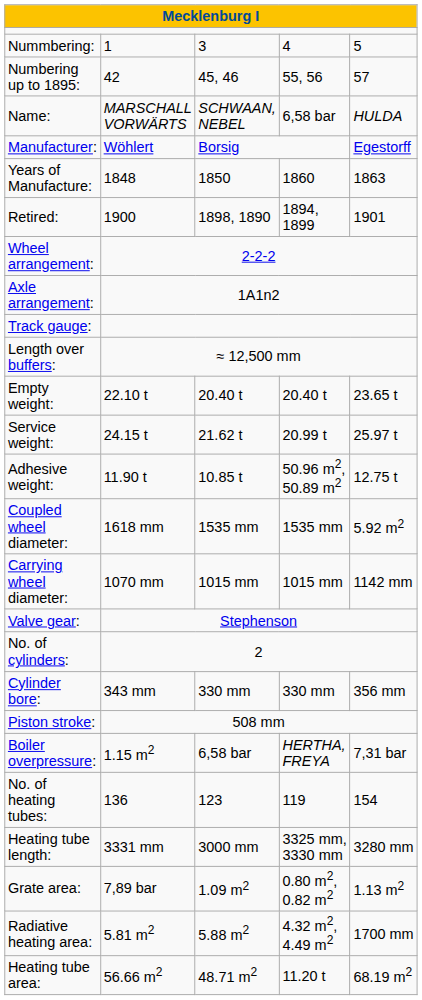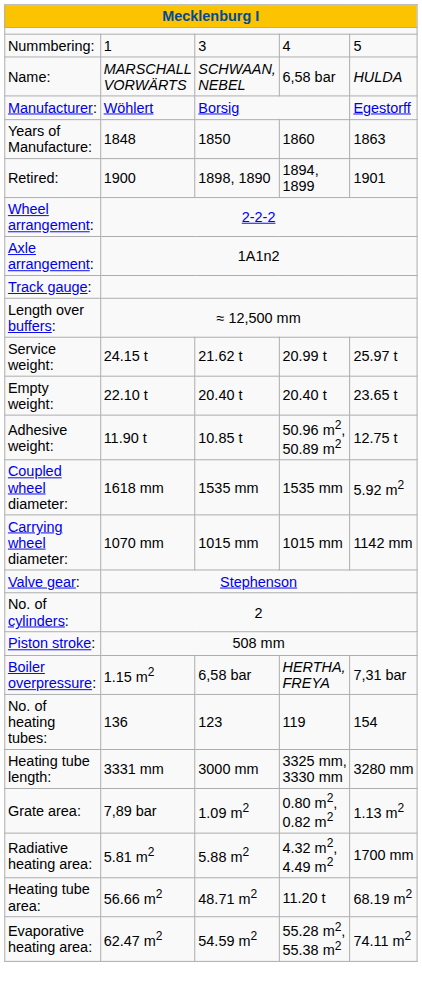- row: Numbering up to 1895: | 42 | 45, 46 | 55, 56 | 57
rows swapped: Empty weight: <-> Service weight:
- row: Cylinder bore: | 343 mm | 330 mm | 330 mm | 356 mm
+ row: Evaporative heating area: | 62.47 m2 | 54.59 m2 | 55.28 m2, 55.38 m2 | 74.11 m2
